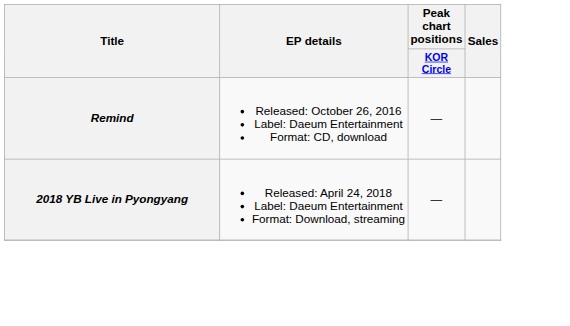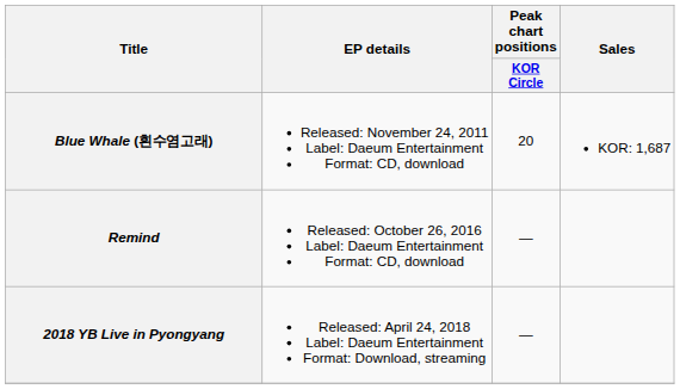+ row: Blue Whale (흰수염고래) | Released: November 24, 2011 Label: Daeum Entertainment Format: CD, download | 20 | KOR: 1,687
